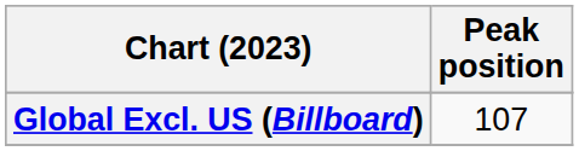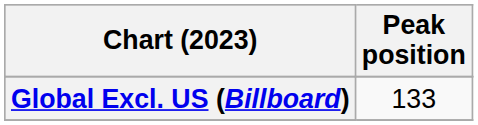Global Excl. US (Billboard) | Peak position: 107 -> 133
